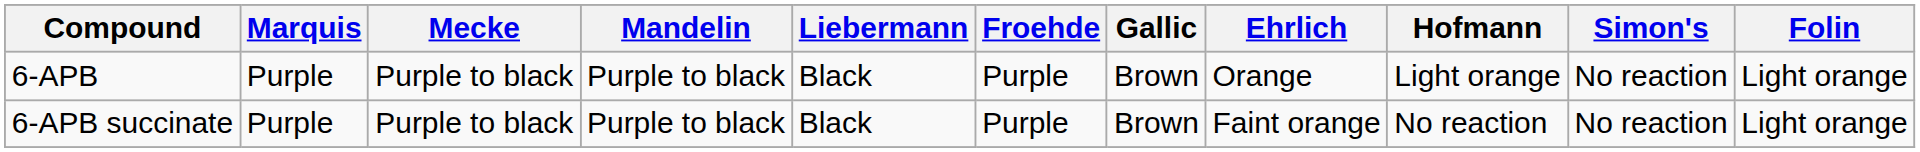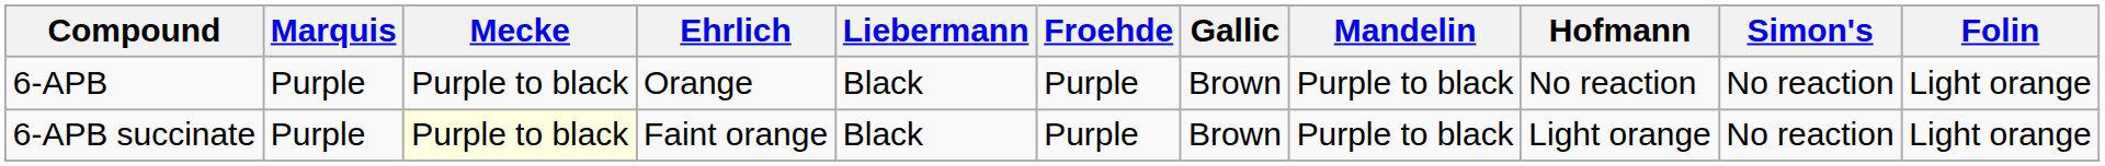columns swapped: Mandelin <-> Ehrlich
6-APB | Hofmann: Light orange -> No reaction
6-APB succinate | Mecke: no background -> lightyellow background
6-APB succinate | Hofmann: No reaction -> Light orange
